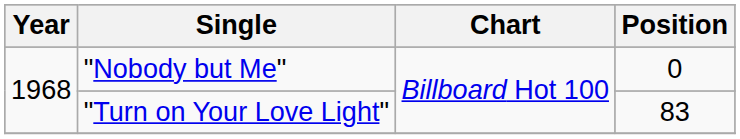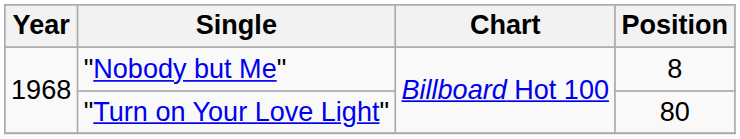"Nobody but Me" | Position: 0 -> 8
"Turn on Your Love Light" | Position: 83 -> 80
